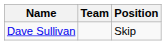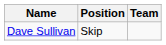columns swapped: Team <-> Position
